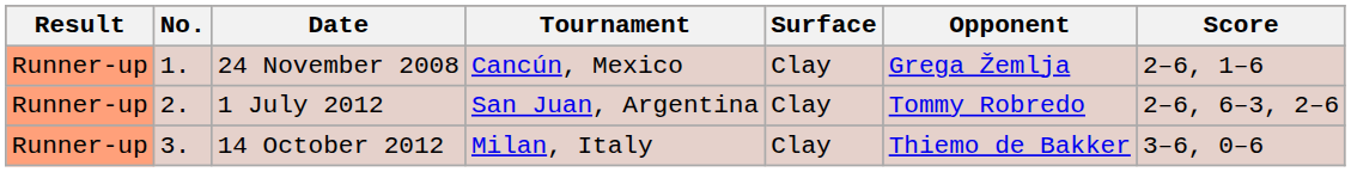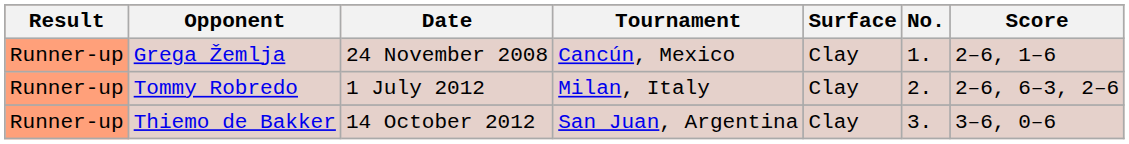columns swapped: No. <-> Opponent
1 July 2012 | Tournament: San Juan, Argentina -> Milan, Italy
14 October 2012 | Tournament: Milan, Italy -> San Juan, Argentina
